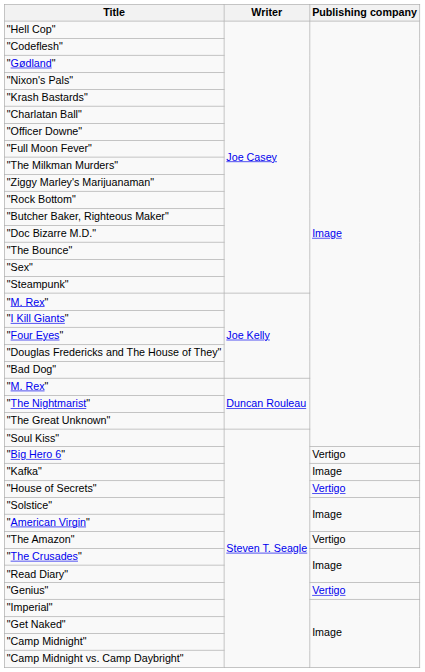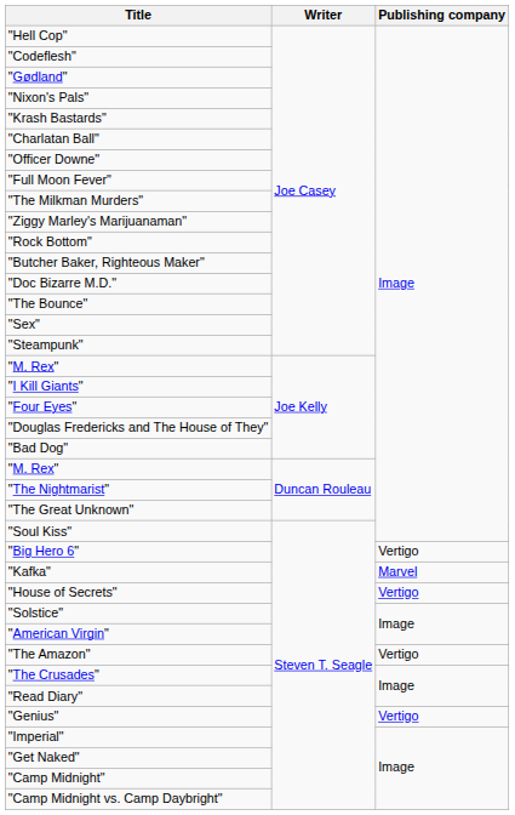"Kafka" | Publishing company: Image -> Marvel
